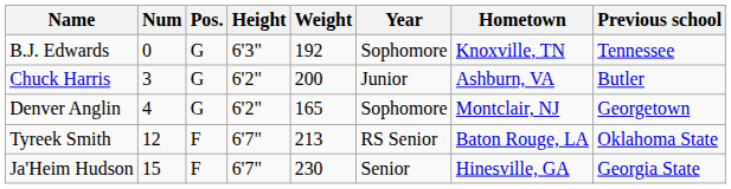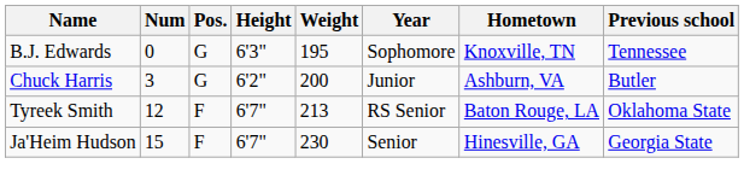B.J. Edwards | Weight: 192 -> 195
- row: Denver Anglin | 4 | G | 6'2" | 165 | Sophomore | Montclair, NJ | Georgetown
